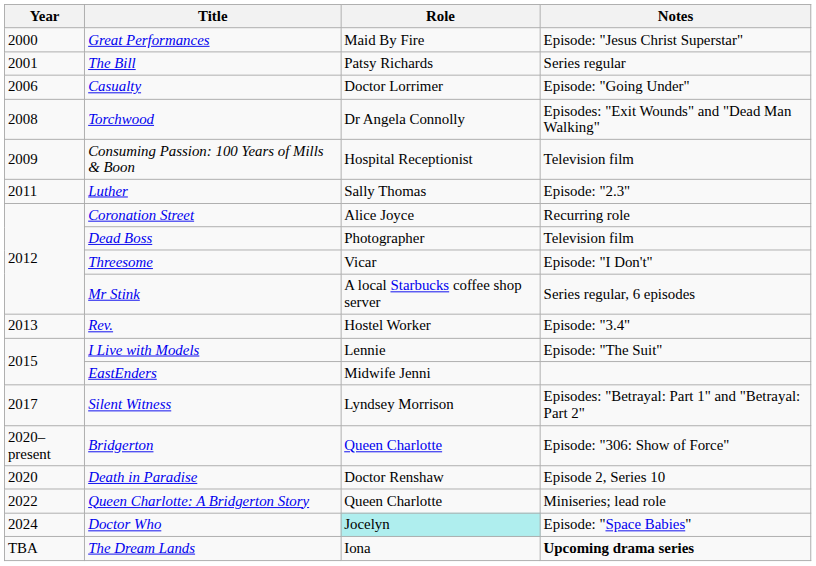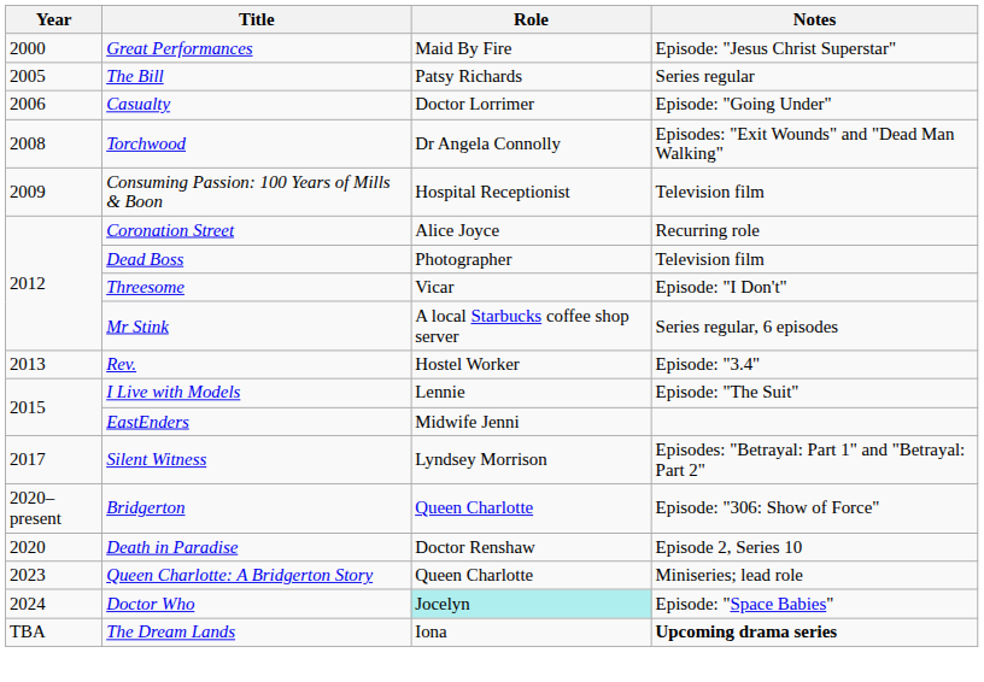The Bill | Year: 2001 -> 2005
- row: 2011 | Luther | Sally Thomas | Episode: "2.3"
Queen Charlotte: A Bridgerton Story | Year: 2022 -> 2023
